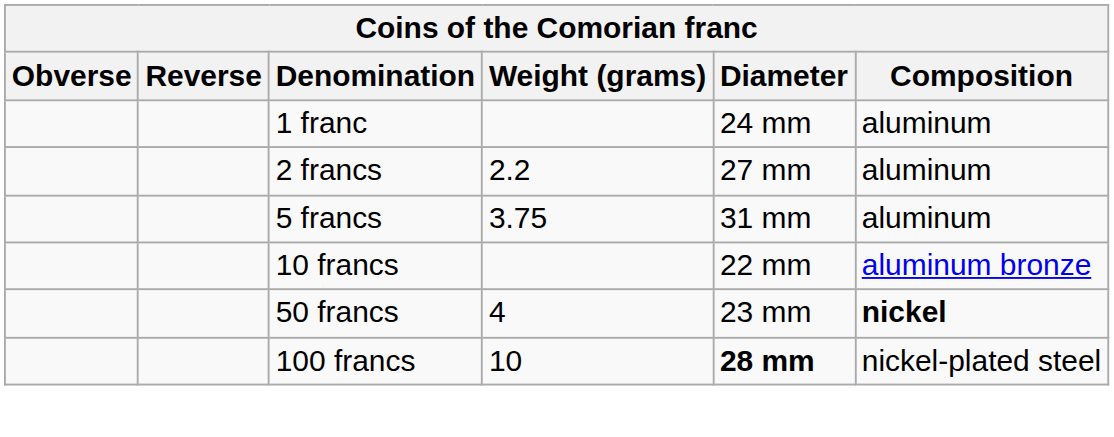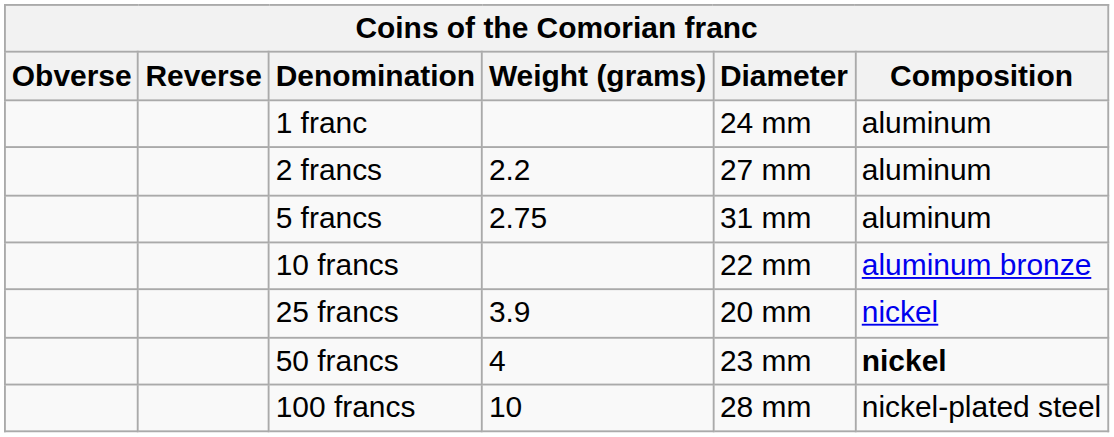5 francs | Weight (grams): 3.75 -> 2.75
+ row: 25 francs | 3.9 | 20 mm | nickel
100 francs | Diameter: bold -> normal
